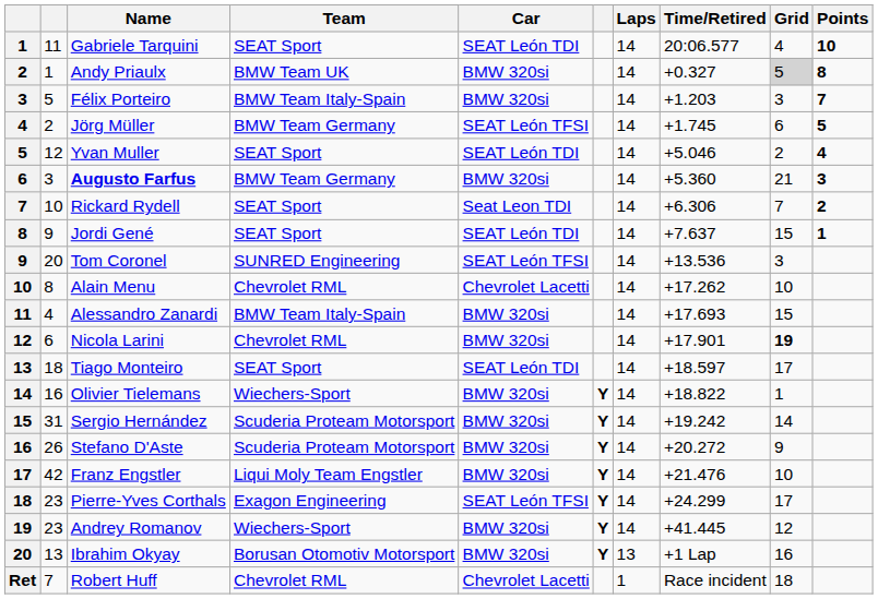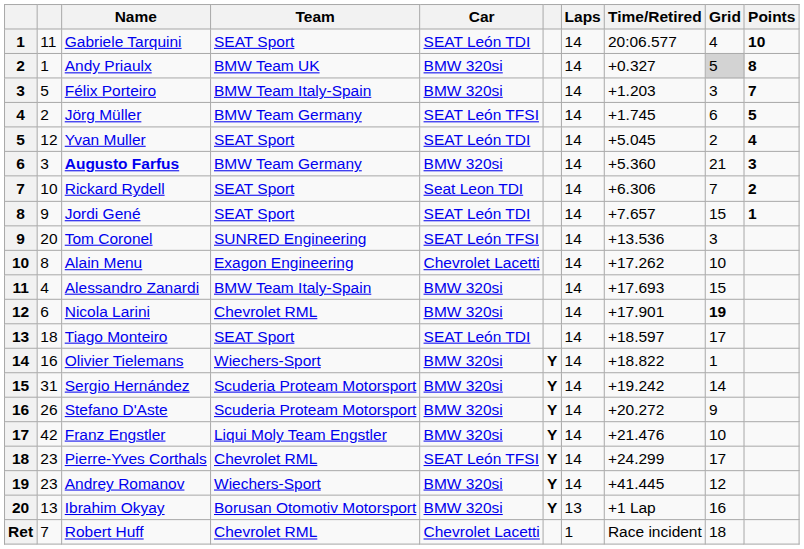Yvan Muller | Time/Retired: +5.046 -> +5.045
Jordi Gené | Time/Retired: +7.637 -> +7.657
Alain Menu | Team: Chevrolet RML -> Exagon Engineering
Pierre-Yves Corthals | Team: Exagon Engineering -> Chevrolet RML
